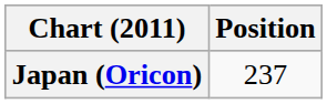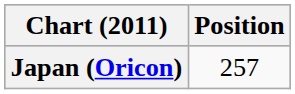Japan (Oricon) | Position: 237 -> 257
